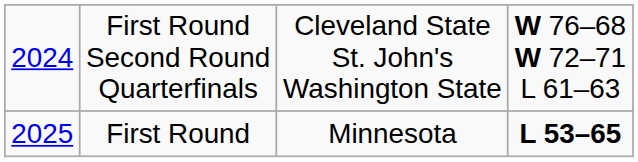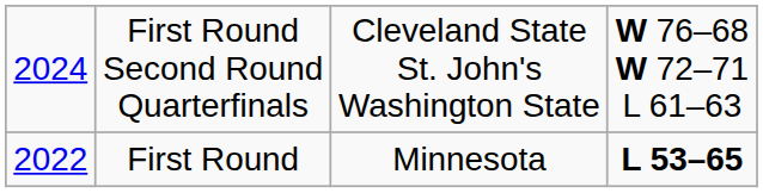First Round | column 1: 2025 -> 2022
